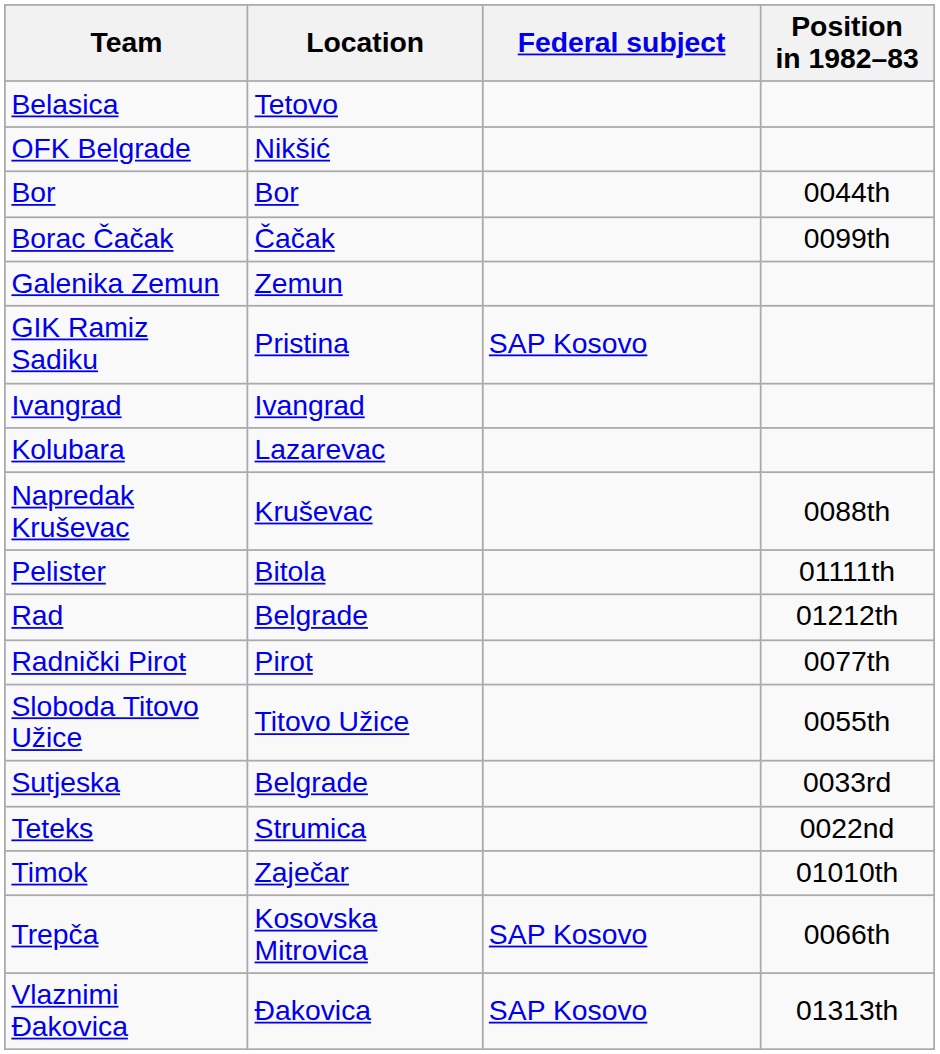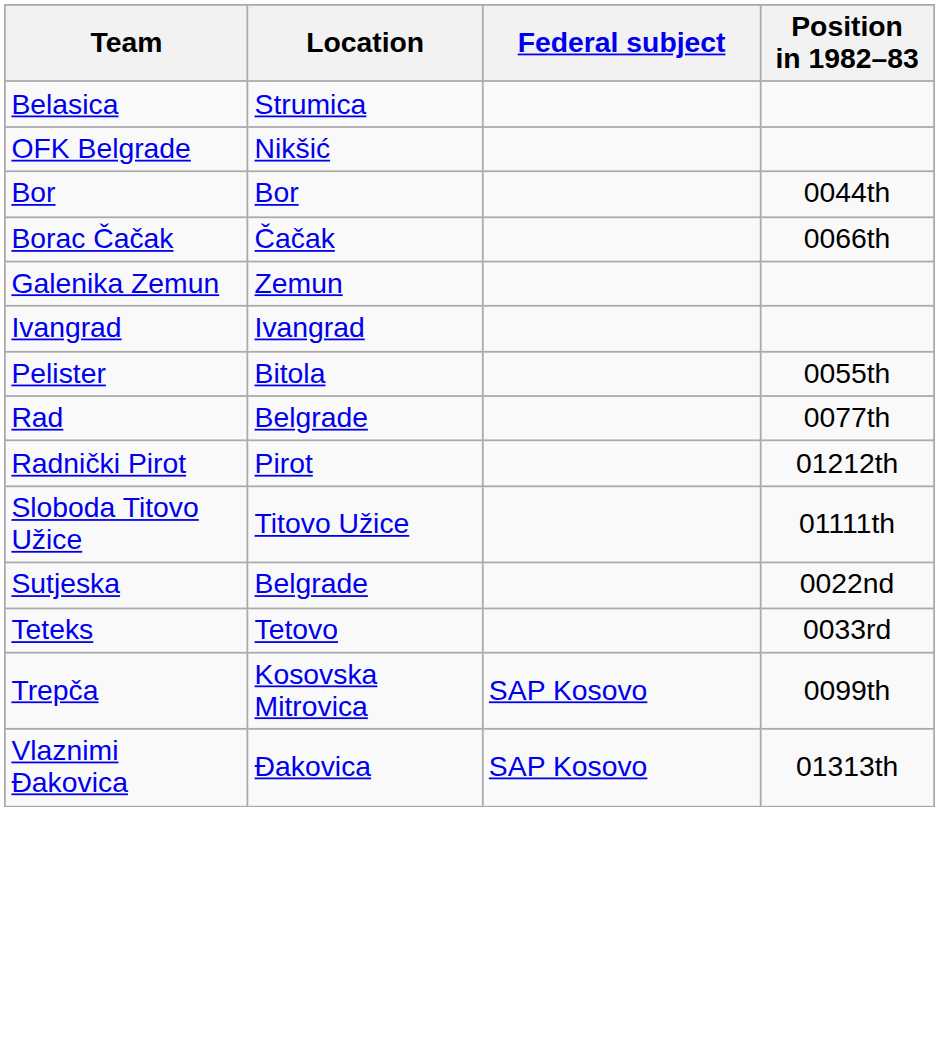Belasica | Location: Tetovo -> Strumica
Borac Čačak | Position in 1982–83: 0099th -> 0066th
- row: GIK Ramiz Sadiku | Pristina | SAP Kosovo
- row: Kolubara | Lazarevac
- row: Napredak Kruševac | Kruševac | 0088th
Pelister | Position in 1982–83: 01111th -> 0055th
Rad | Position in 1982–83: 01212th -> 0077th
Radnički Pirot | Position in 1982–83: 0077th -> 01212th
Sloboda Titovo Užice | Position in 1982–83: 0055th -> 01111th
Sutjeska | Position in 1982–83: 0033rd -> 0022nd
Teteks | Location: Strumica -> Tetovo
Teteks | Position in 1982–83: 0022nd -> 0033rd
- row: Timok | Zaječar | 01010th
Trepča | Position in 1982–83: 0066th -> 0099th
